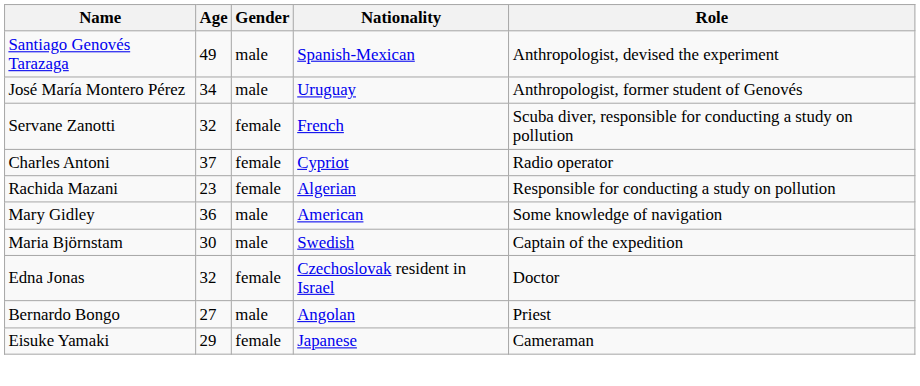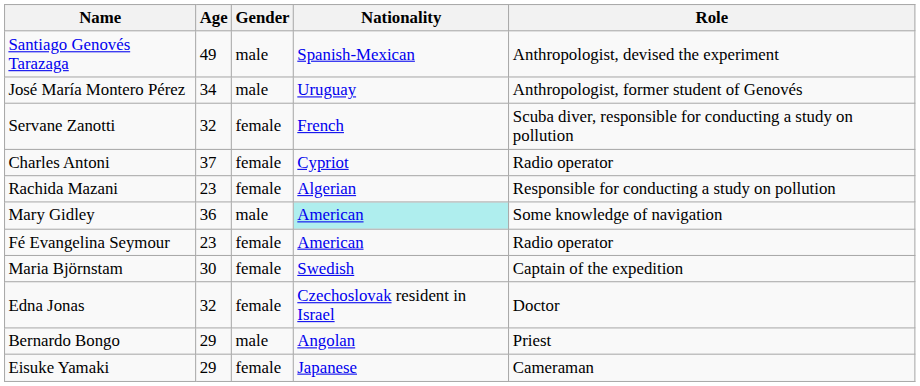Mary Gidley | Nationality: no background -> paleturquoise background
+ row: Fé Evangelina Seymour | 23 | female | American | Radio operator
Maria Björnstam | Gender: male -> female
Bernardo Bongo | Age: 27 -> 29
